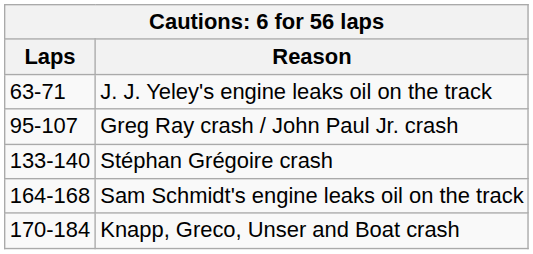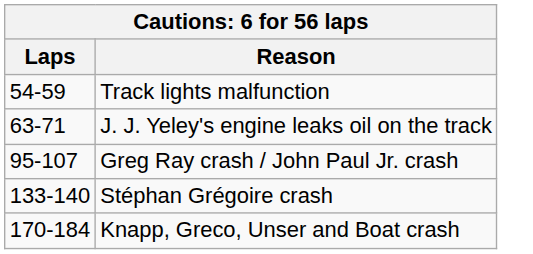+ row: 54-59 | Track lights malfunction
- row: 164-168 | Sam Schmidt's engine leaks oil on the track
